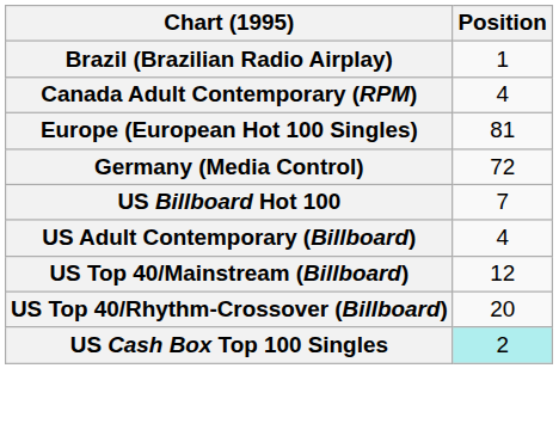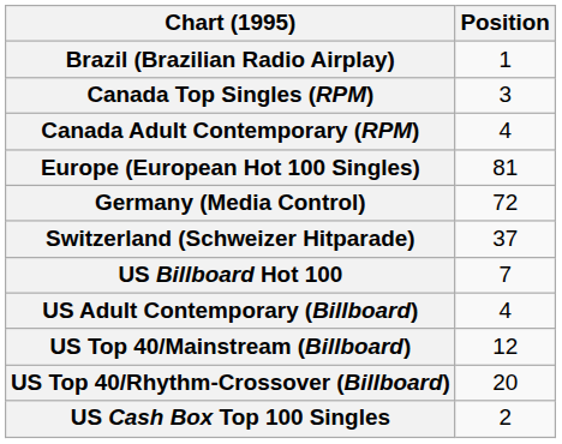+ row: Canada Top Singles (RPM) | 3
+ row: Switzerland (Schweizer Hitparade) | 37
US Cash Box Top 100 Singles | Position: paleturquoise background -> no background
